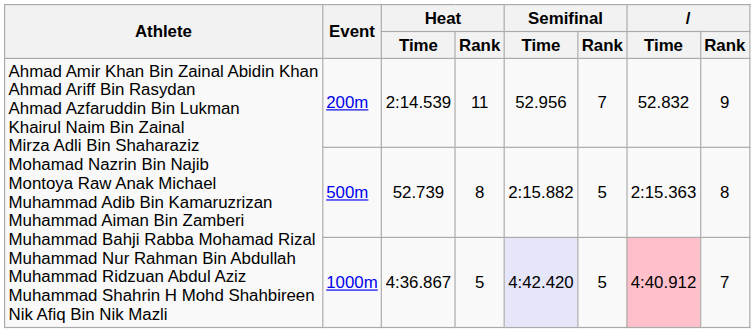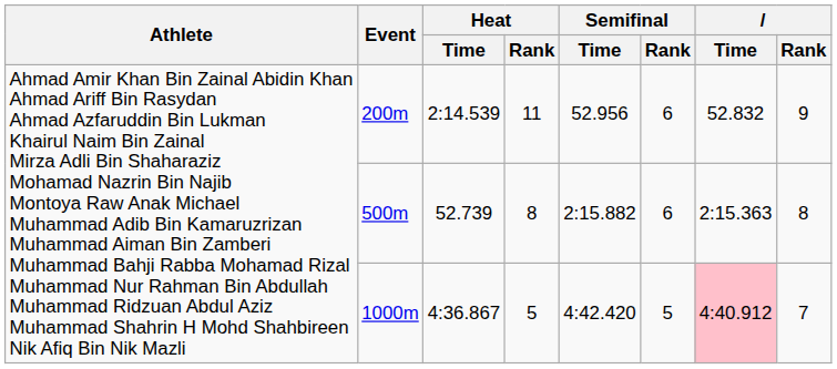200m | Semifinal / Rank: 7 -> 6
500m | Semifinal / Rank: 5 -> 6
1000m | Semifinal / Time: lavender background -> no background
